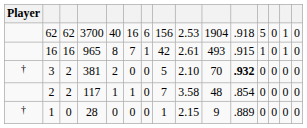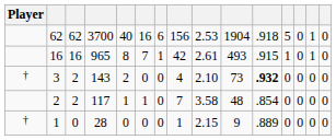3 | column 4: 381 -> 143
3 | column 8: 5 -> 4
3 | column 10: 70 -> 73
